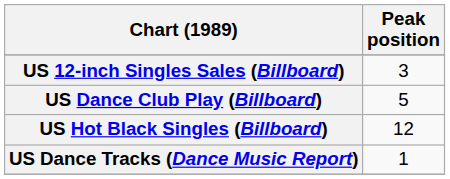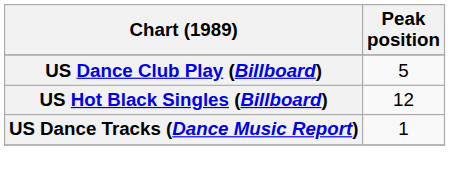- row: US 12-inch Singles Sales (Billboard) | 3
